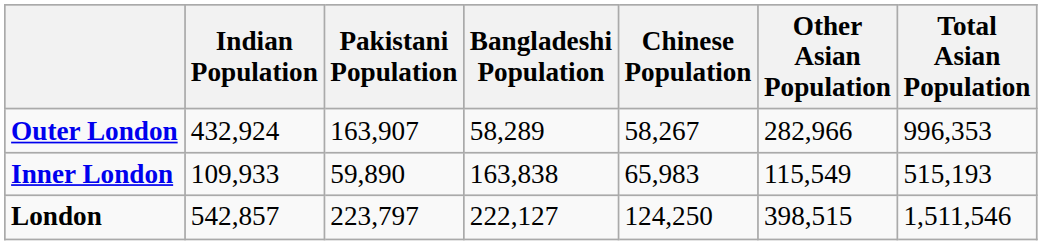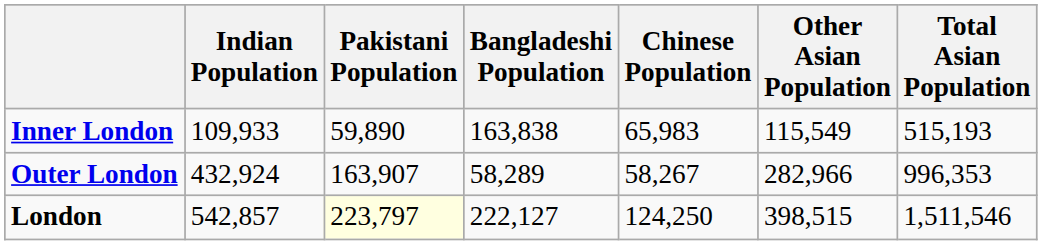rows swapped: Inner London <-> Outer London
London | Pakistani Population: no background -> lightyellow background
